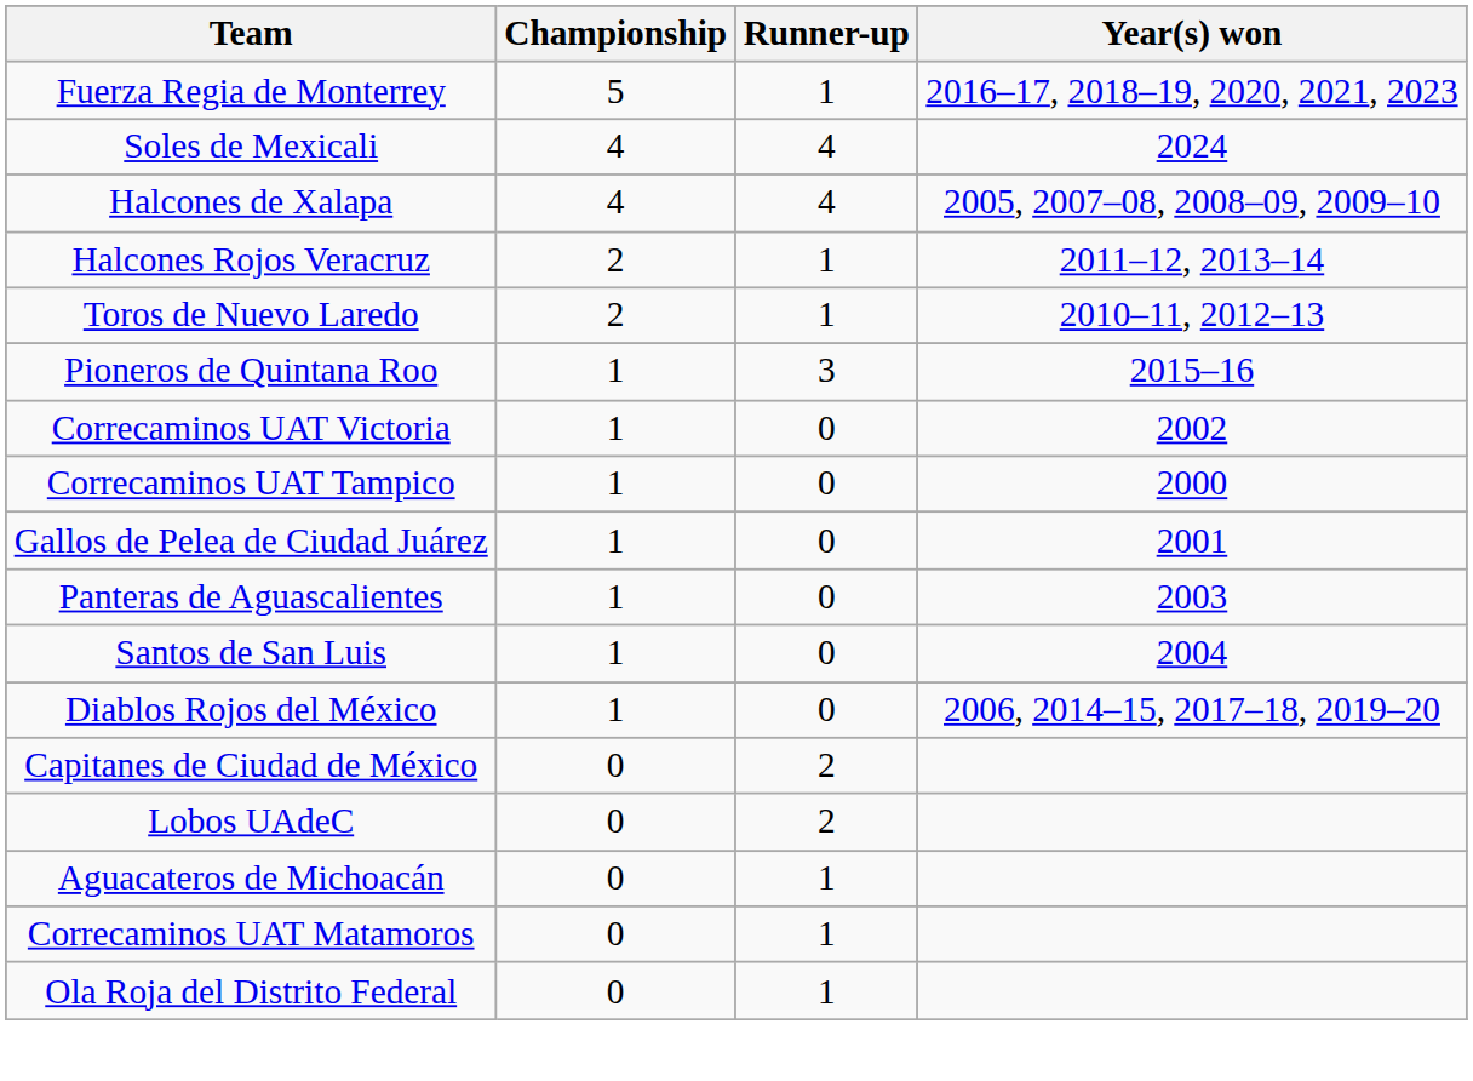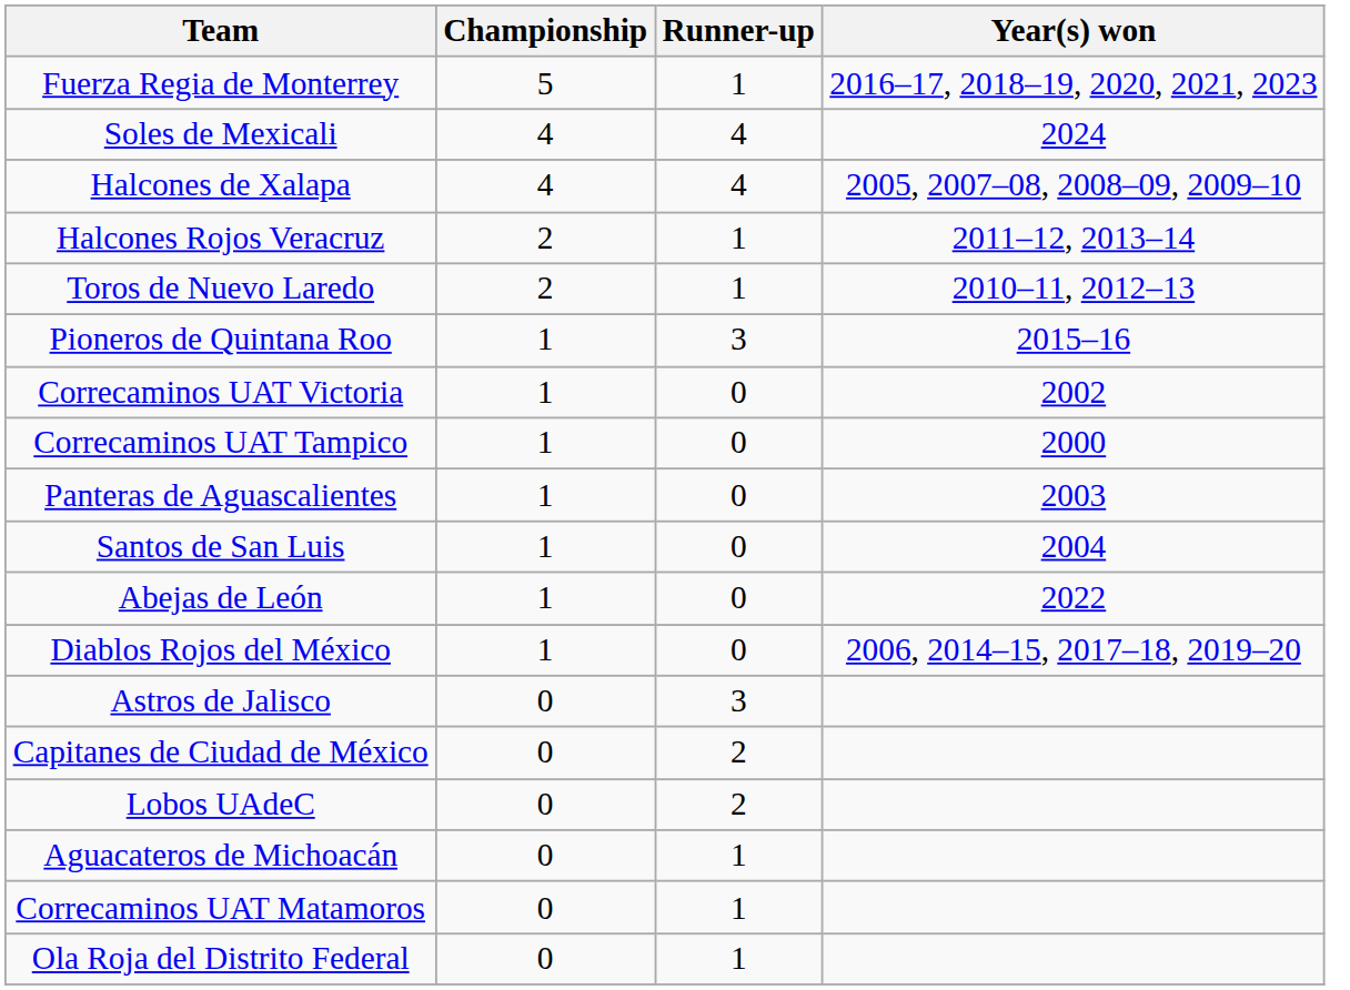- row: Gallos de Pelea de Ciudad Juárez | 1 | 0 | 2001
+ row: Abejas de León | 1 | 0 | 2022
+ row: Astros de Jalisco | 0 | 3
